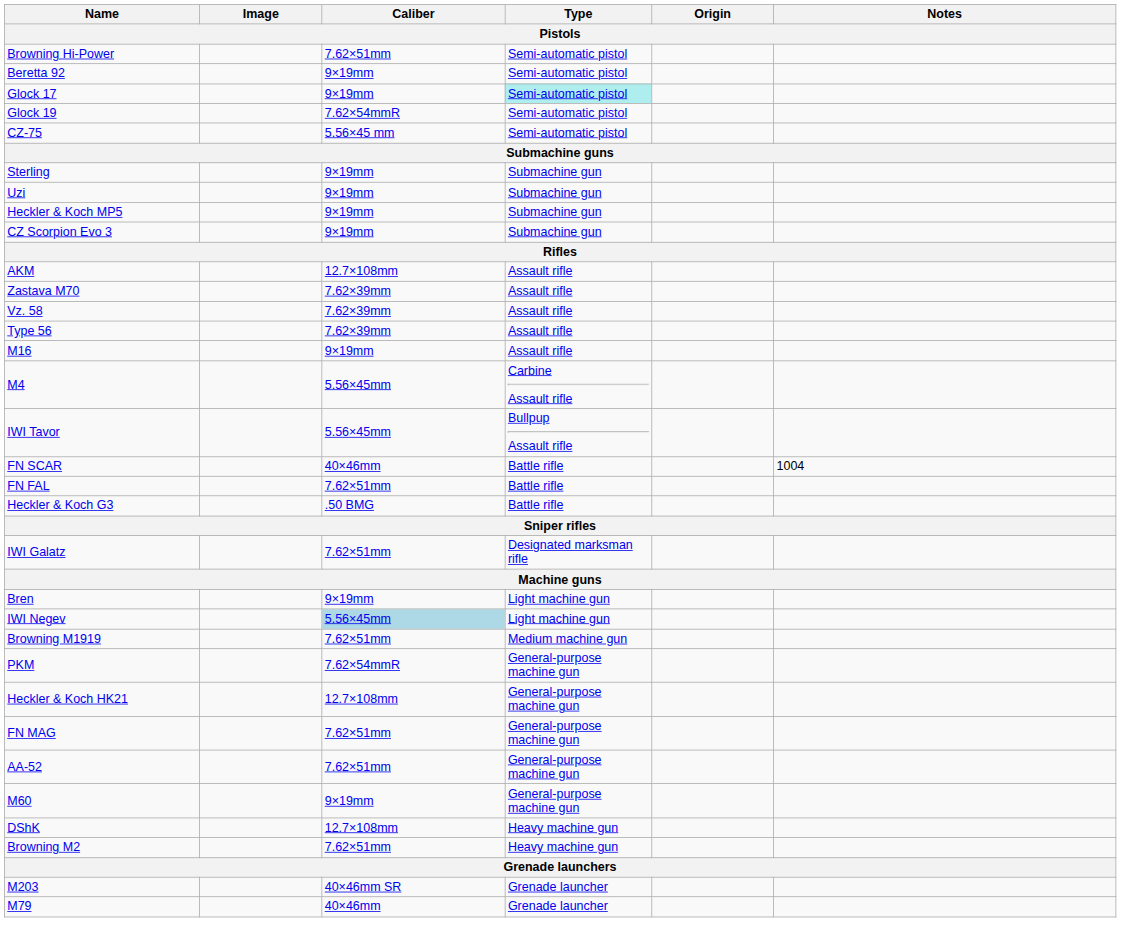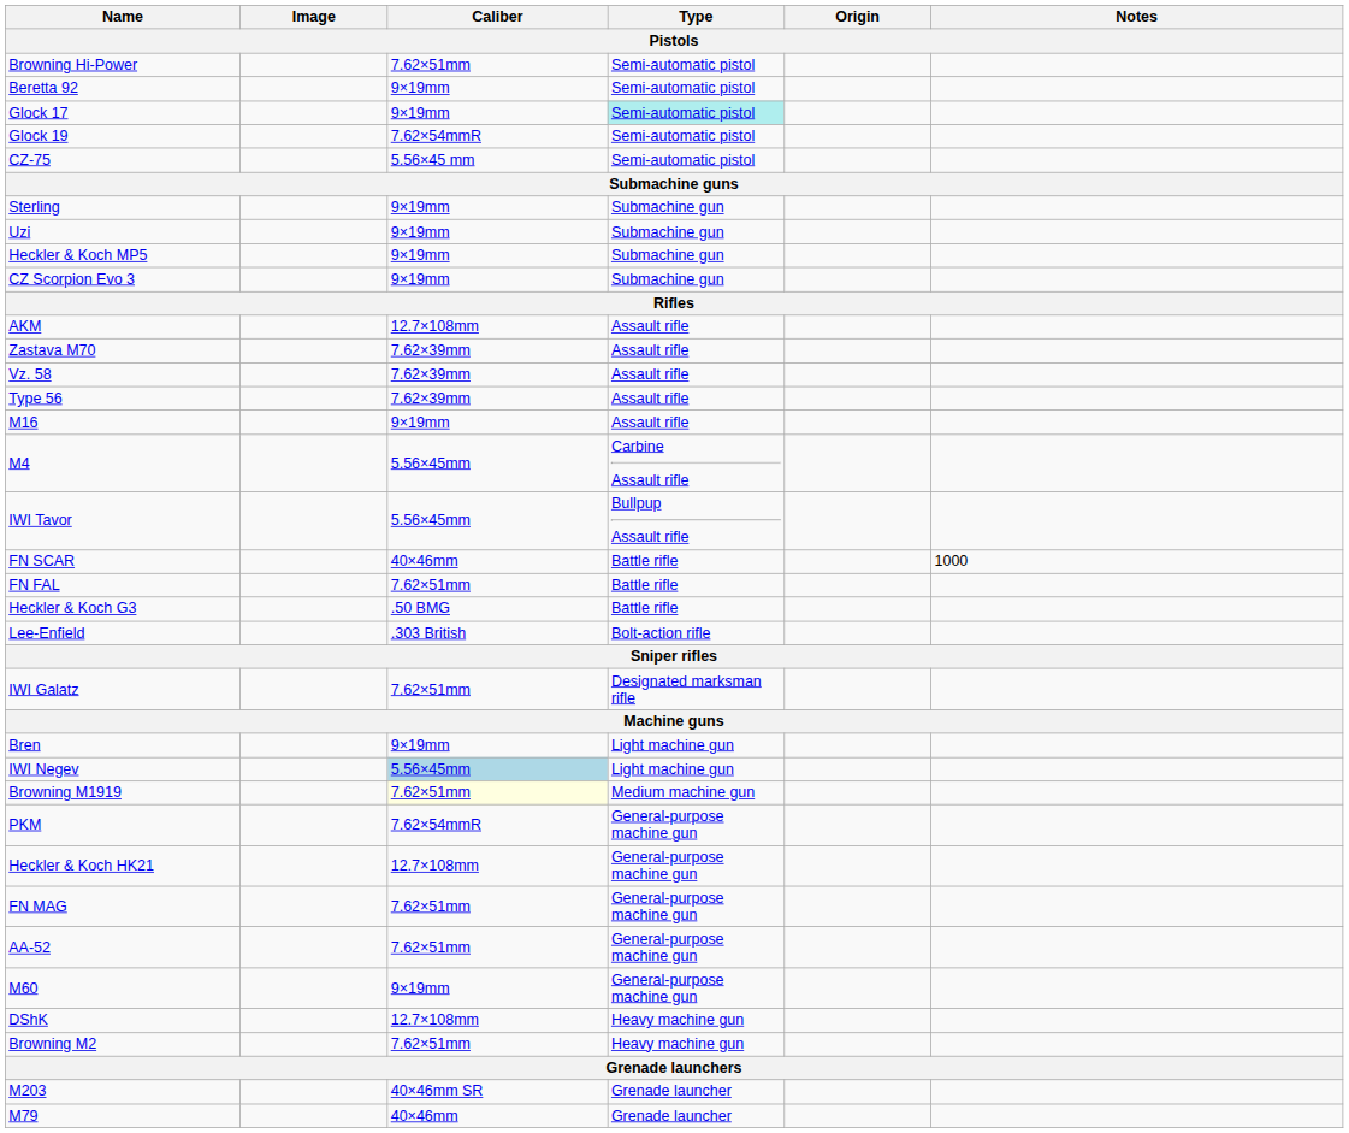FN SCAR | Notes: 1004 -> 1000
+ row: Lee-Enfield | .303 British | Bolt-action rifle
Browning M1919 | Caliber: no background -> lightyellow background
